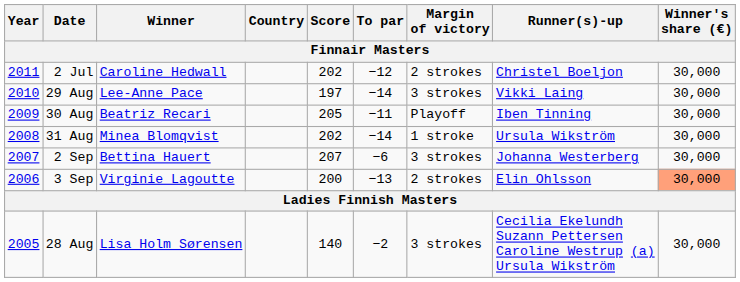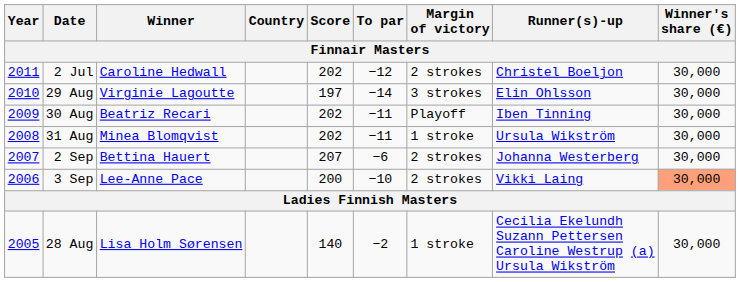29 Aug | Winner: Lee-Anne Pace -> Virginie Lagoutte
29 Aug | Runner(s)-up: Vikki Laing -> Elin Ohlsson
30 Aug | Score: 205 -> 202
31 Aug | To par: −14 -> −11
2 Sep | Margin of victory: 3 strokes -> 2 strokes
3 Sep | Winner: Virginie Lagoutte -> Lee-Anne Pace
3 Sep | To par: −13 -> −10
3 Sep | Runner(s)-up: Elin Ohlsson -> Vikki Laing
28 Aug | Margin of victory: 3 strokes -> 1 stroke
